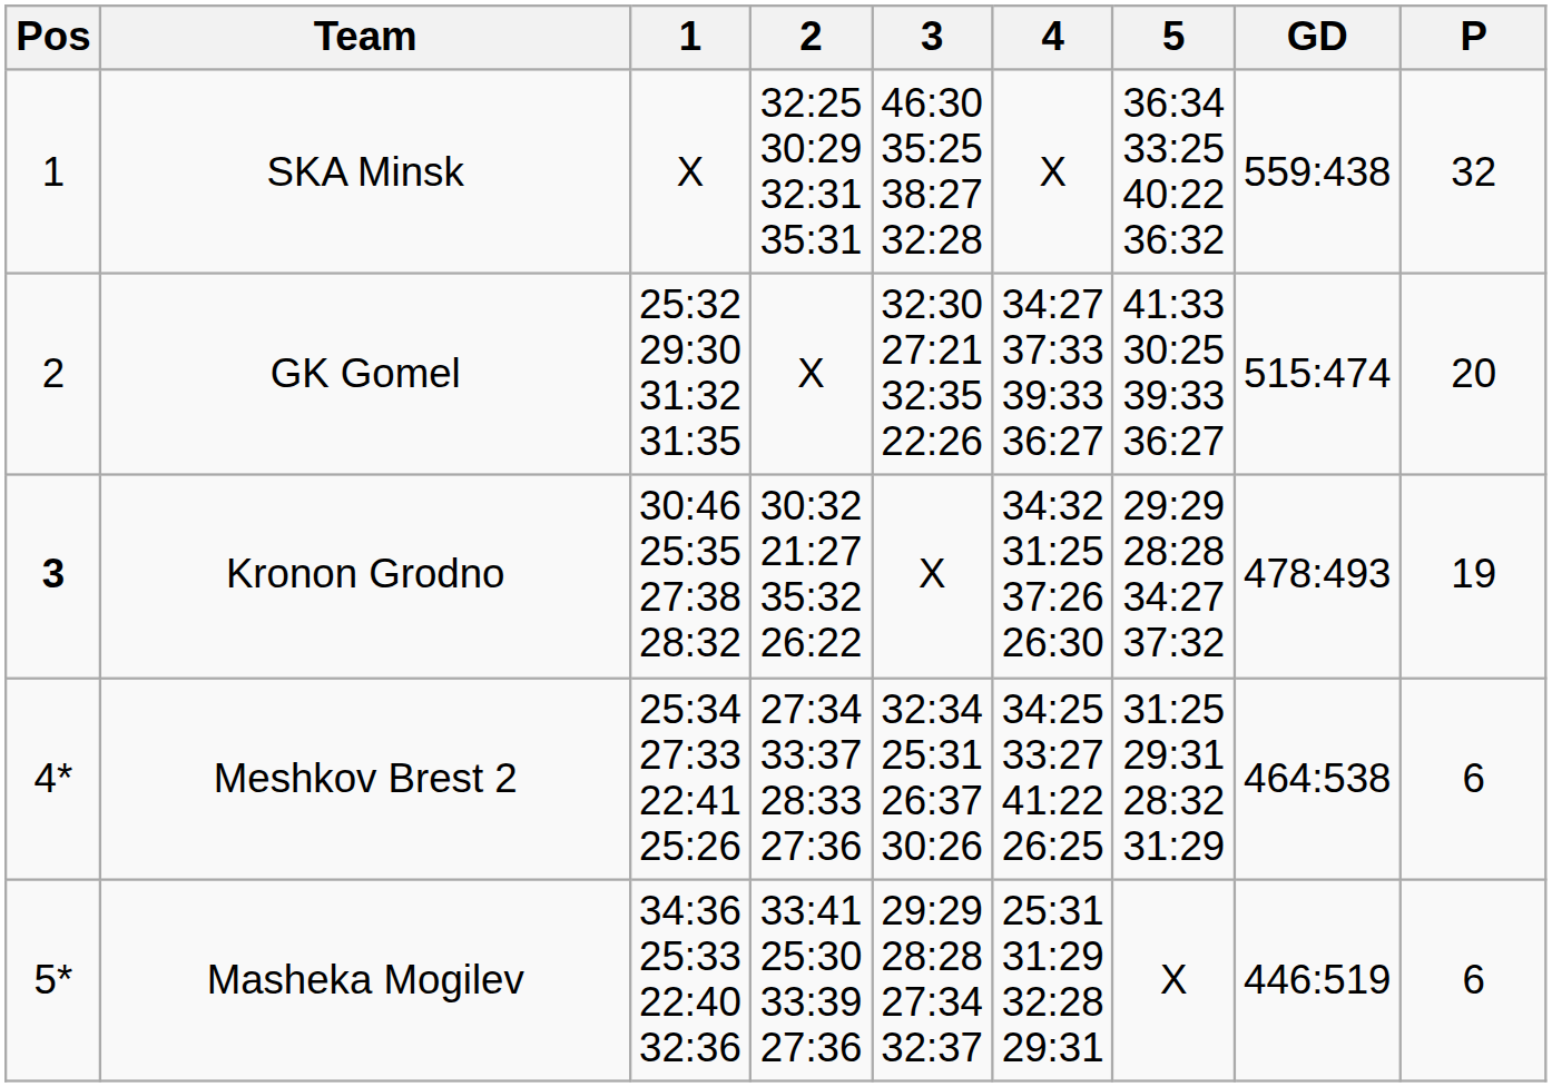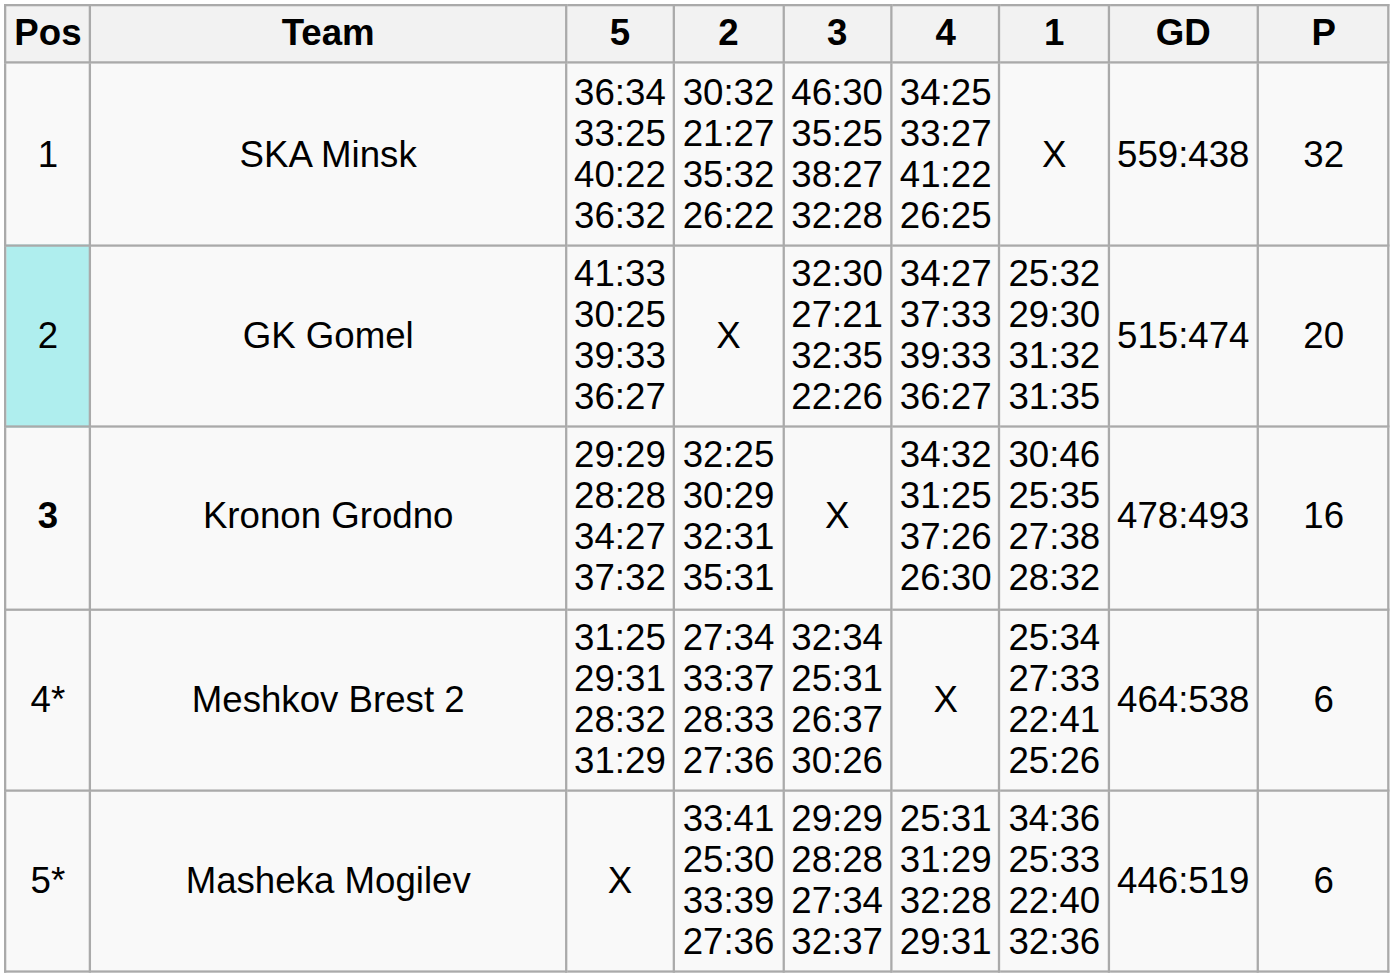columns swapped: 1 <-> 5
SKA Minsk | 2: 32:25 30:29 32:31 35:31 -> 30:32 21:27 35:32 26:22
SKA Minsk | 4: X -> 34:25 33:27 41:22 26:25
GK Gomel | Pos: no background -> paleturquoise background
Kronon Grodno | 2: 30:32 21:27 35:32 26:22 -> 32:25 30:29 32:31 35:31
Kronon Grodno | P: 19 -> 16
Meshkov Brest 2 | 4: 34:25 33:27 41:22 26:25 -> X
